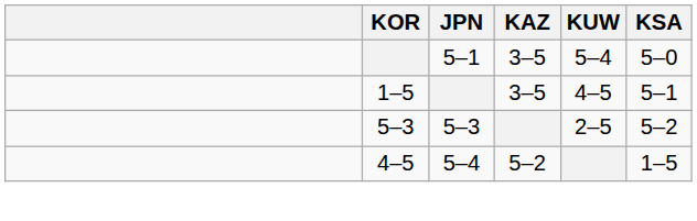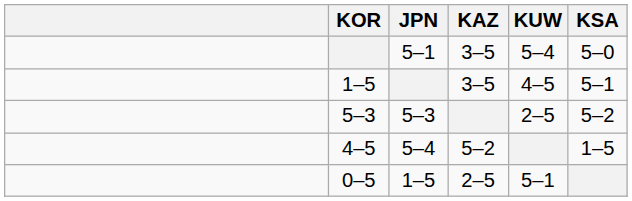+ row: 0–5 | 1–5 | 2–5 | 5–1
